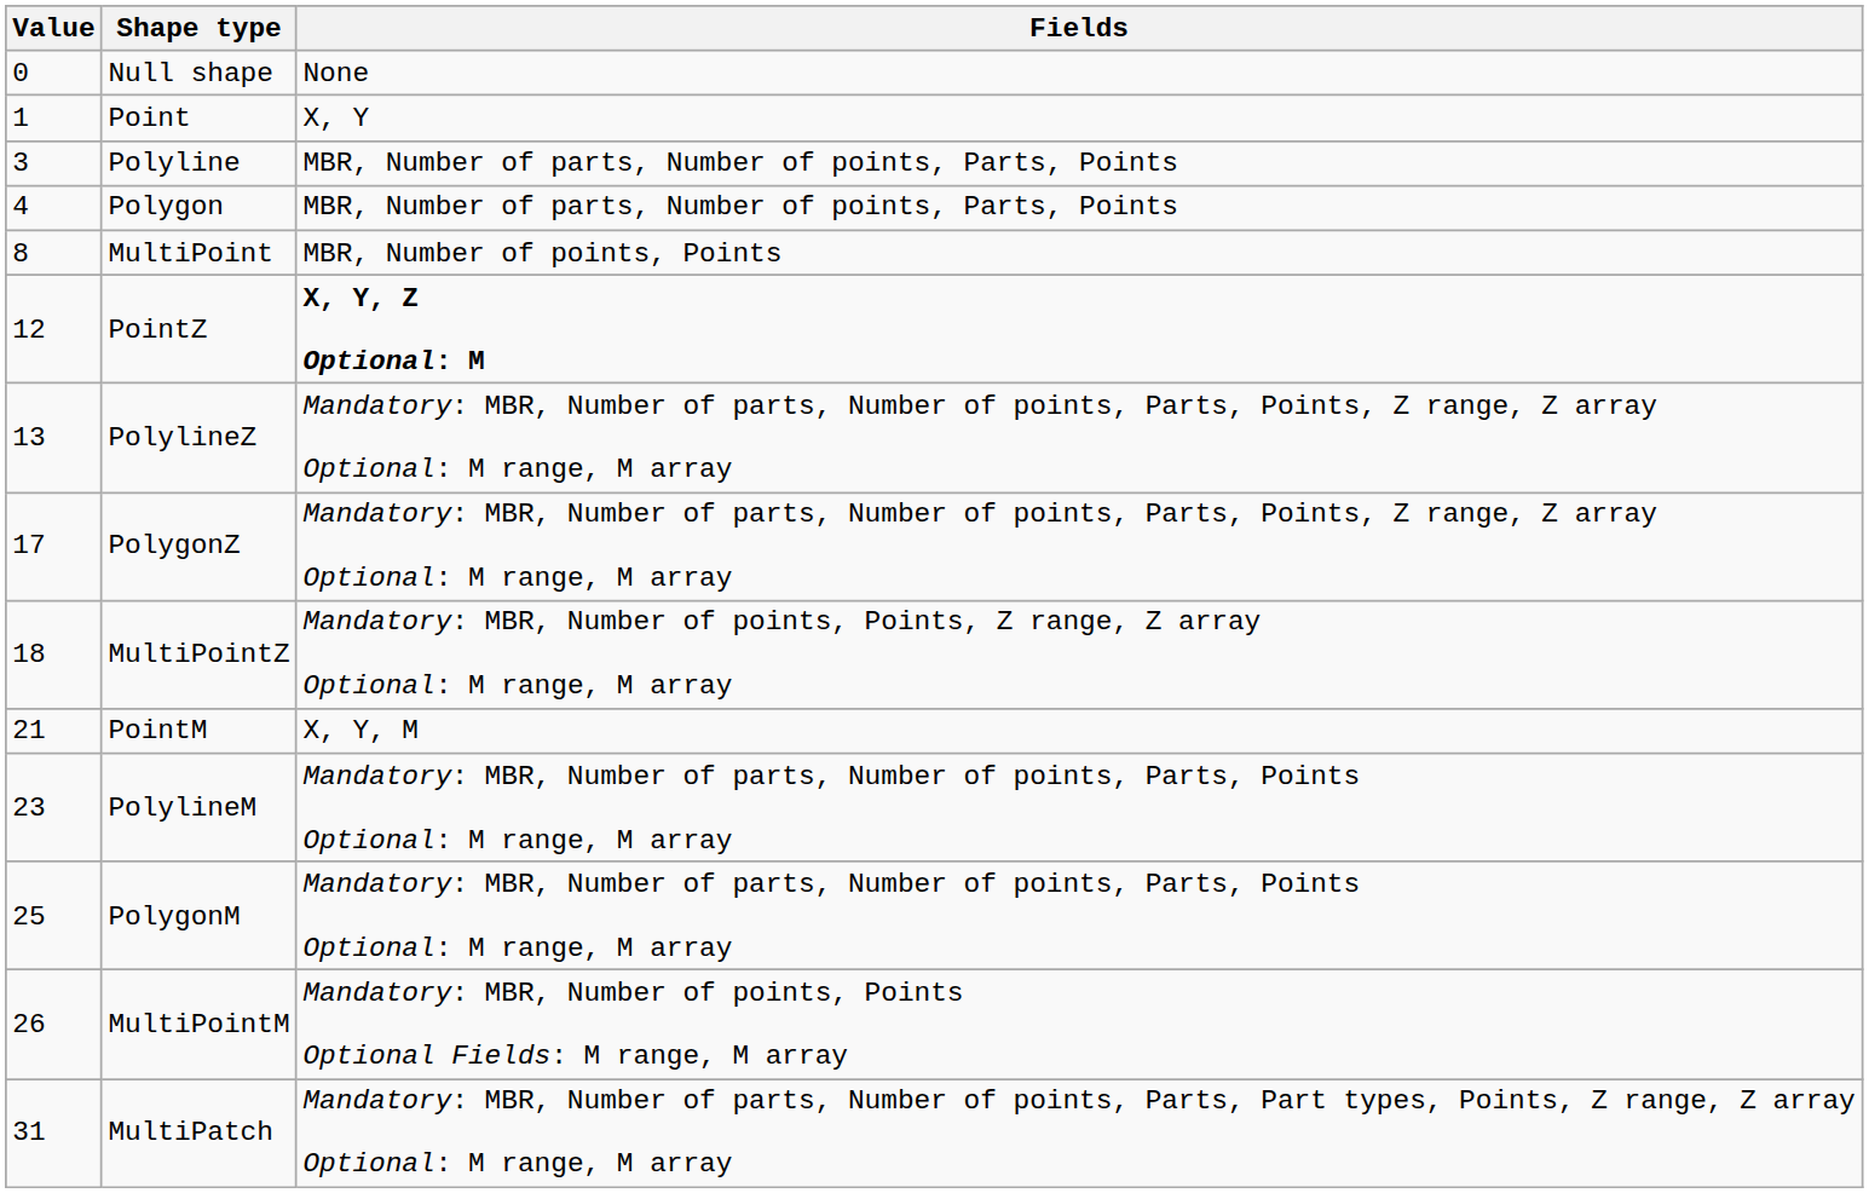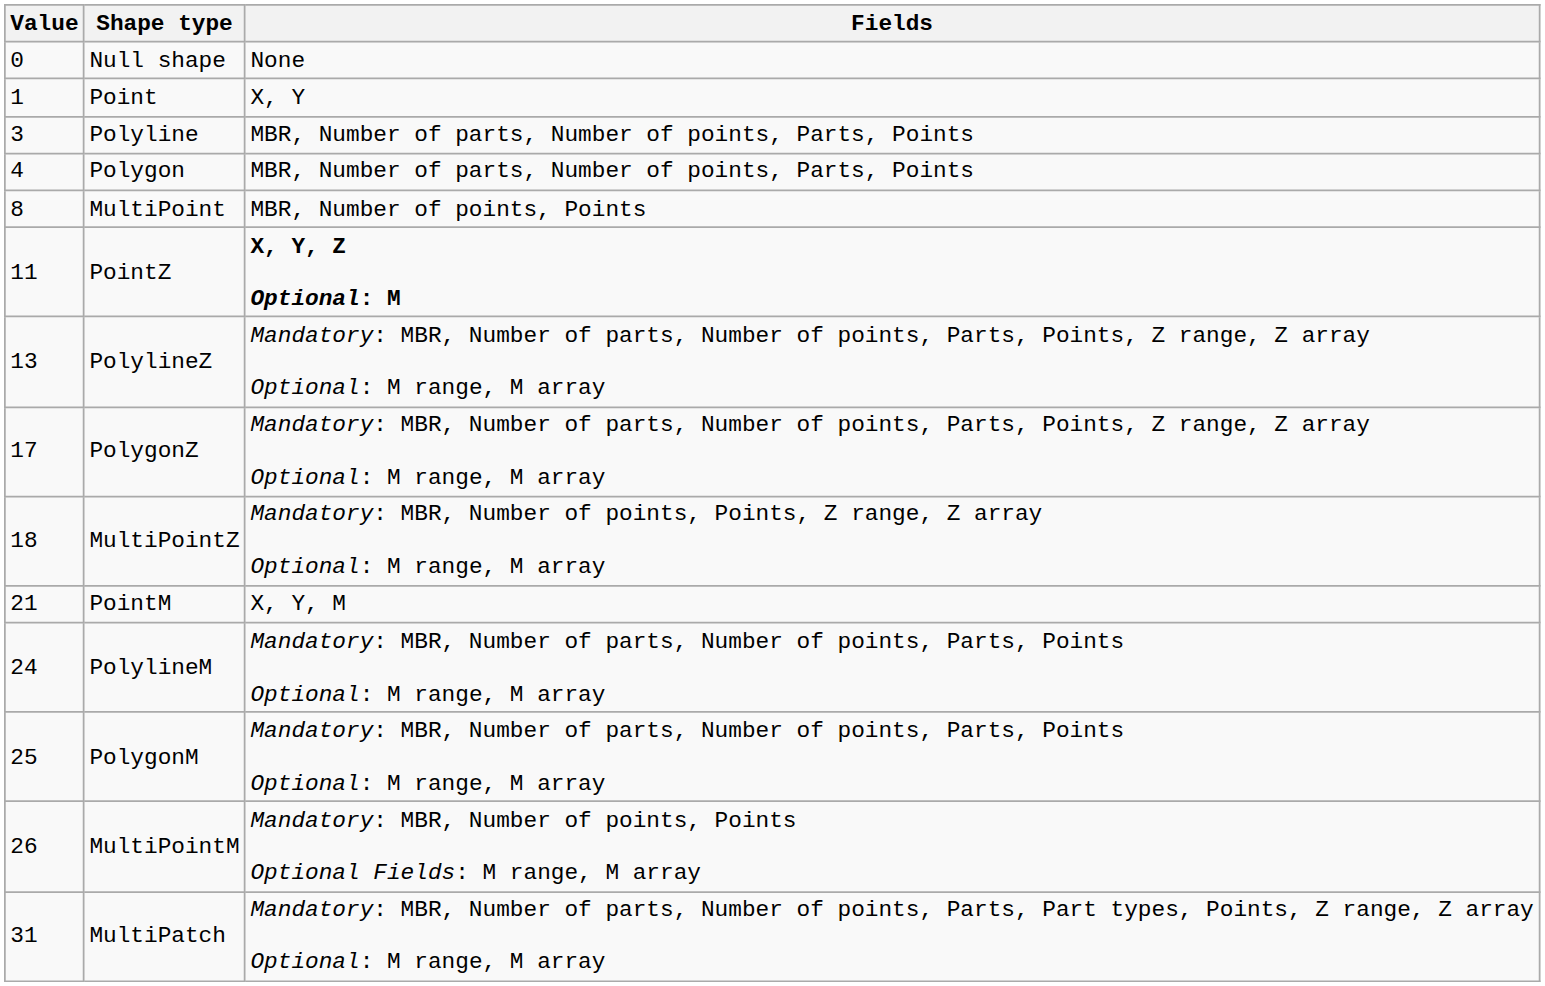PointZ | Value: 12 -> 11
PolylineM | Value: 23 -> 24
